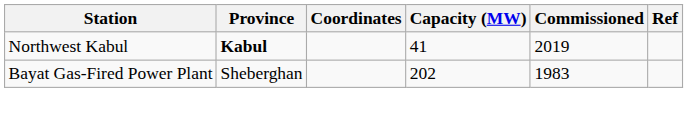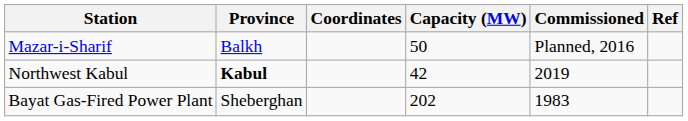+ row: Mazar-i-Sharif | Balkh | 50 | Planned, 2016
Northwest Kabul | Capacity (MW): 41 -> 42
